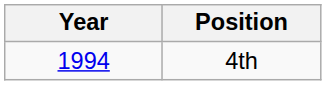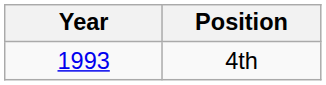4th | Year: 1994 -> 1993
